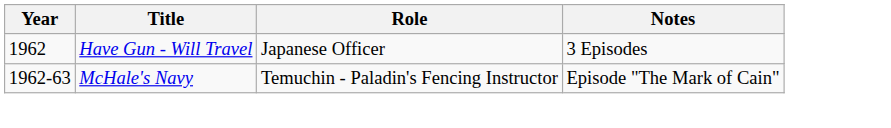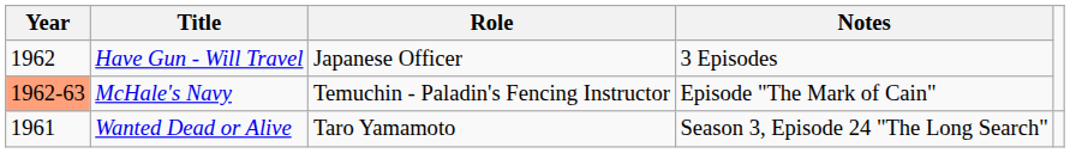McHale's Navy | Year: no background -> lightsalmon background
+ row: 1961 | Wanted Dead or Alive | Taro Yamamoto | Season 3, Episode 24 "The Long Search"
